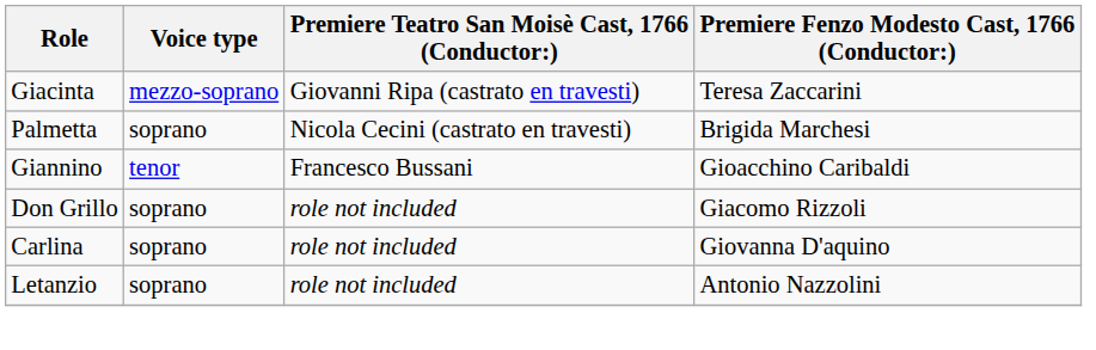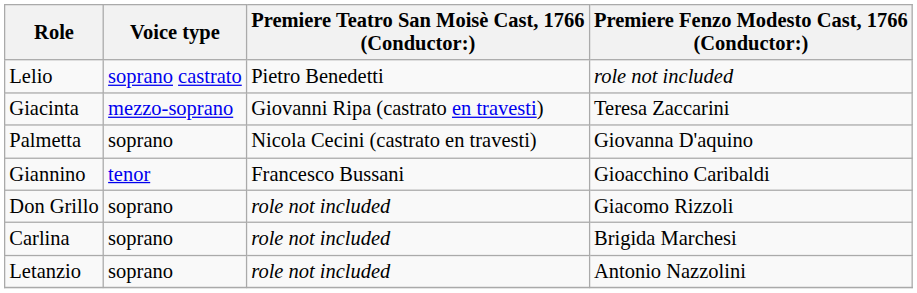+ row: Lelio | soprano castrato | Pietro Benedetti | role not included
Palmetta | Premiere Fenzo Modesto Cast, 1766 (Conductor:): Brigida Marchesi -> Giovanna D'aquino
Carlina | Premiere Fenzo Modesto Cast, 1766 (Conductor:): Giovanna D'aquino -> Brigida Marchesi
